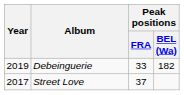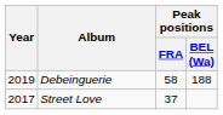Debeinguerie | Peak positions / FRA: 33 -> 58
Debeinguerie | Peak positions / BEL (Wa): 182 -> 188
